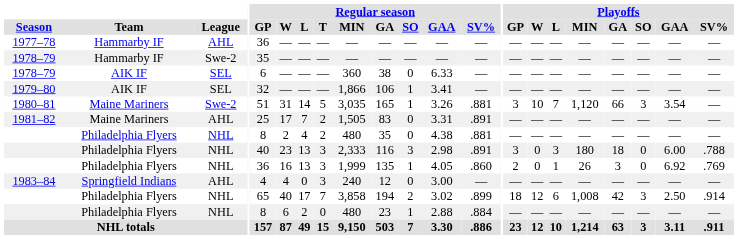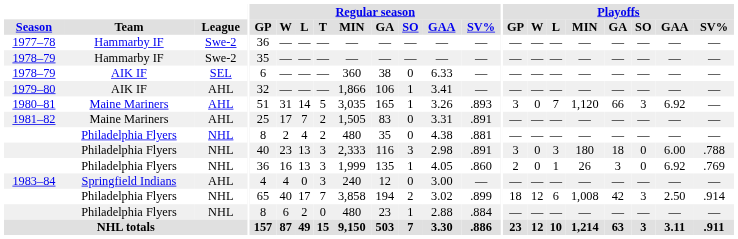1977–78 | League: AHL -> Swe-2
1979–80 | League: SEL -> AHL
1980–81 | League: Swe-2 -> AHL
1980–81 | Regular season / SV%: .881 -> .893
1980–81 | Playoffs / W: 10 -> 0
1980–81 | Playoffs / GAA: 3.54 -> 6.92
